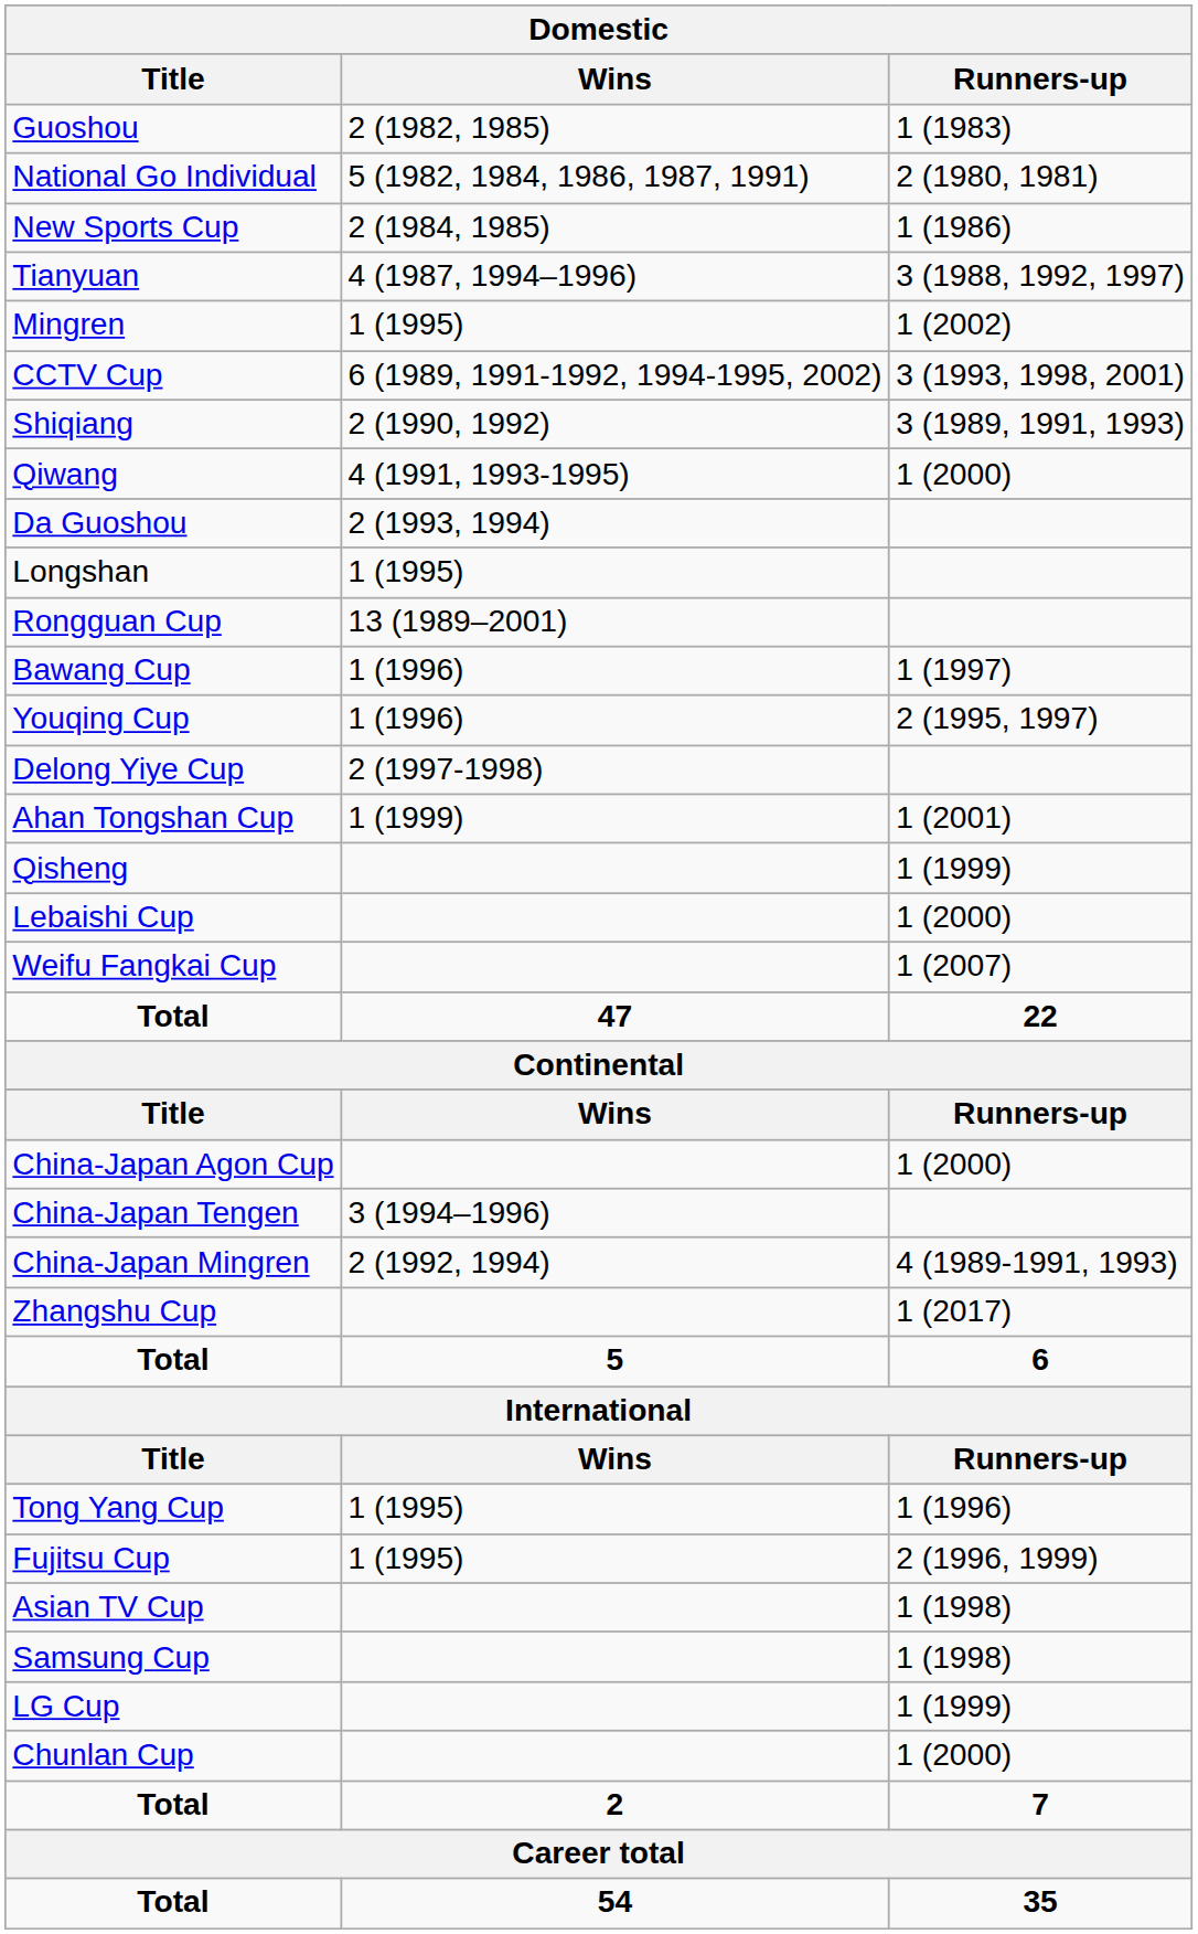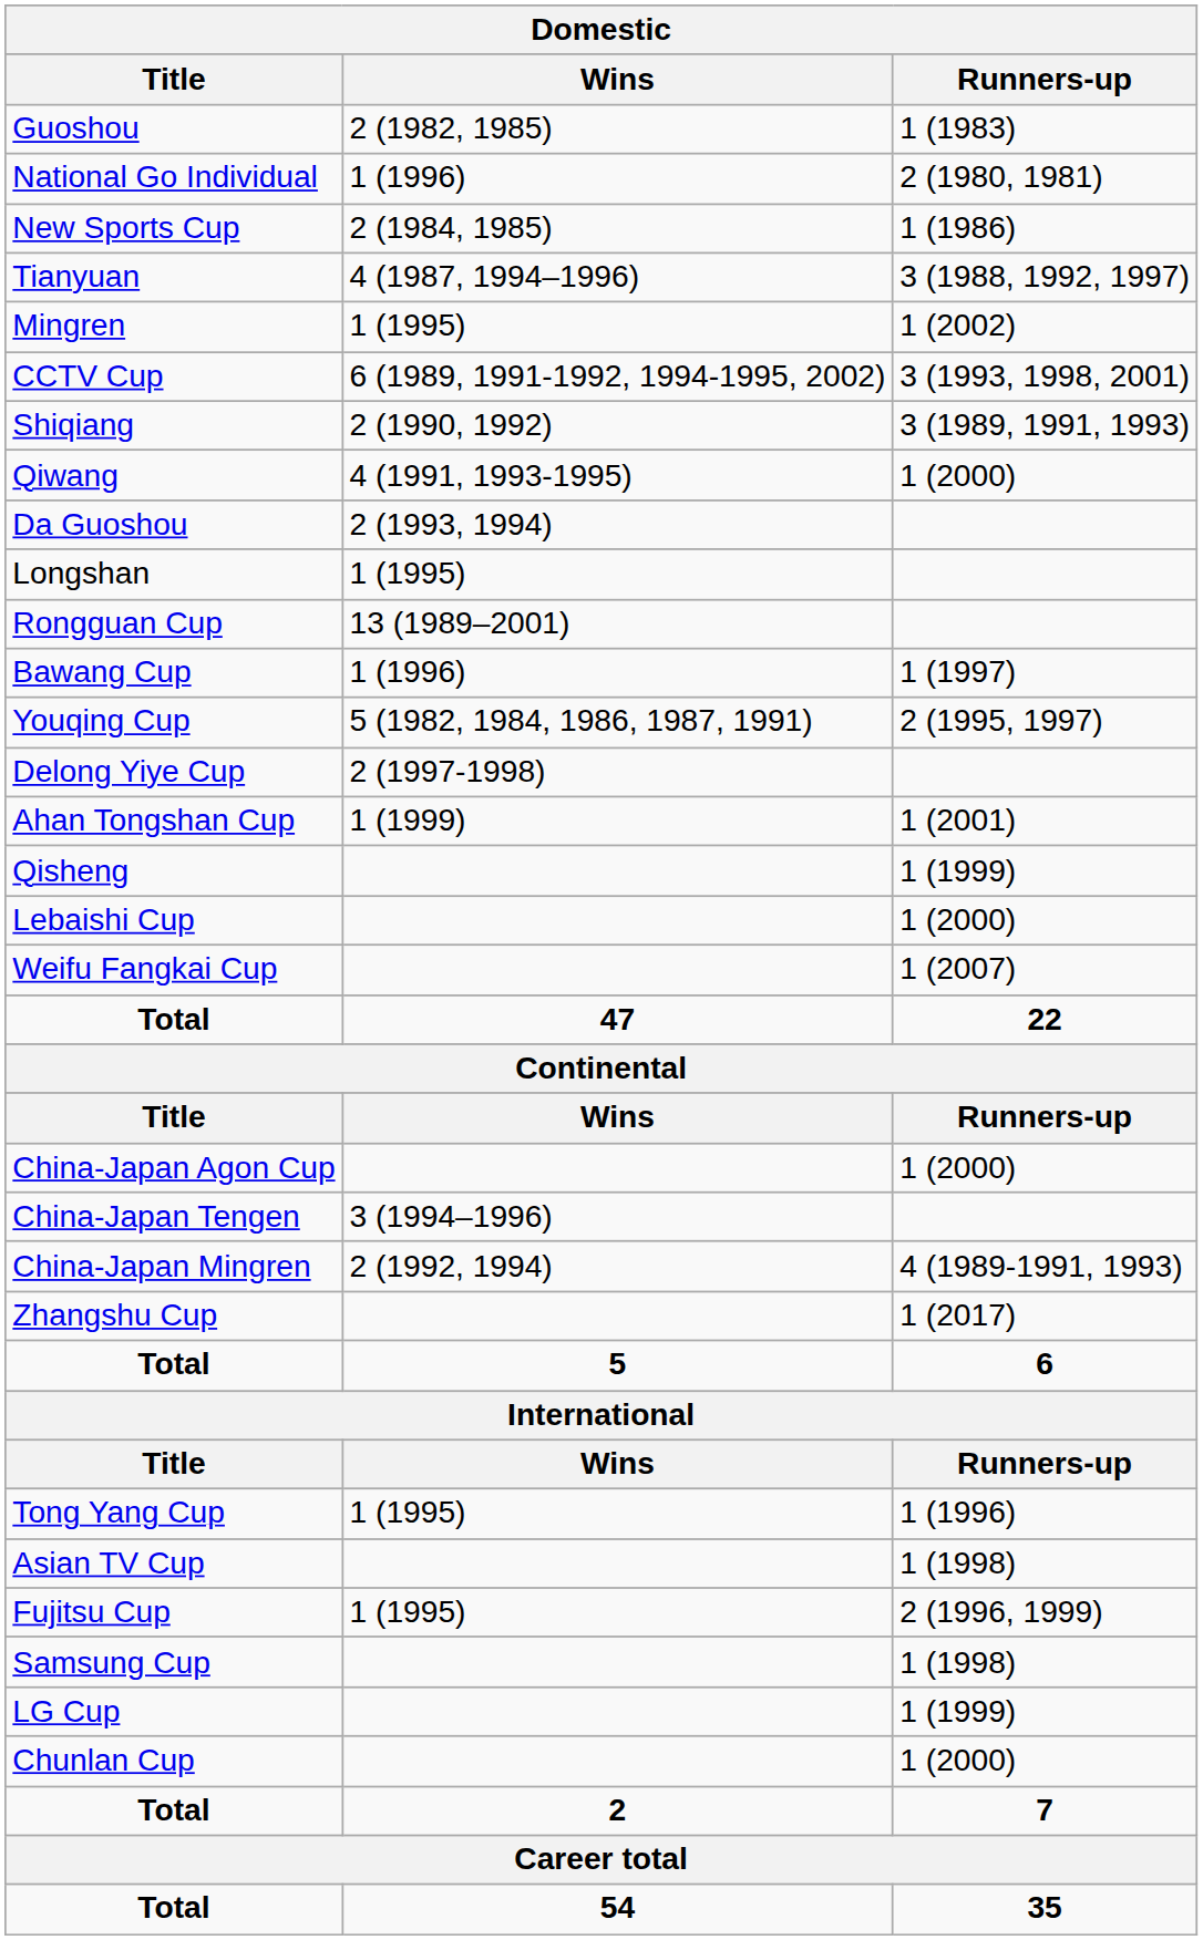National Go Individual | Wins: 5 (1982, 1984, 1986, 1987, 1991) -> 1 (1996)
Youqing Cup | Wins: 1 (1996) -> 5 (1982, 1984, 1986, 1987, 1991)
rows swapped: Fujitsu Cup <-> Asian TV Cup
